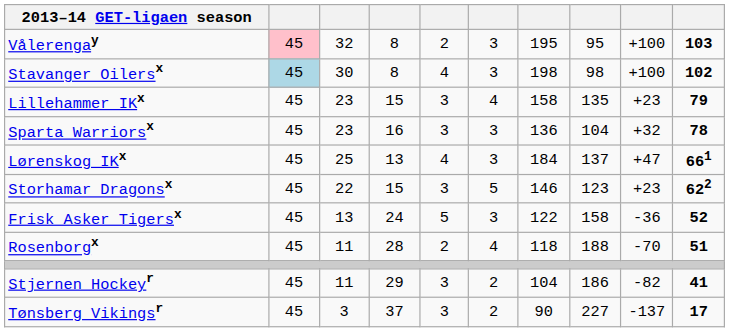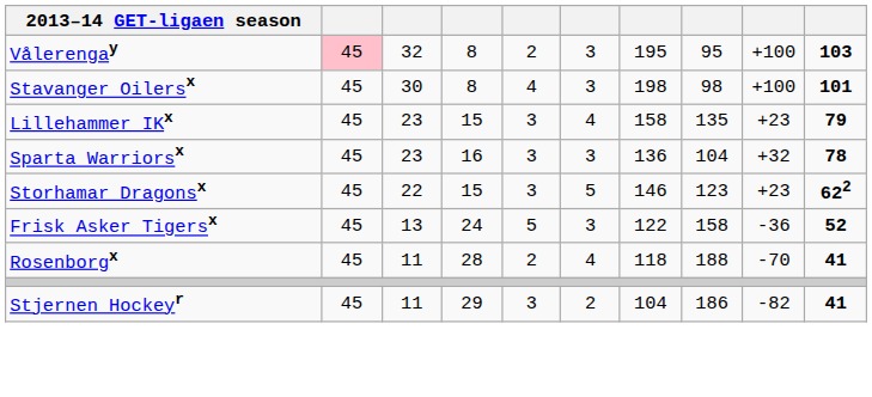Stavanger Oilersx | column 2: lightblue background -> no background
Stavanger Oilersx | column 10: 102 -> 101
- row: Lørenskog IKx | 45 | 25 | 13 | 4 | 3 | 184 | 137 | +47 | 661
Rosenborgx | column 10: 51 -> 41
- row: Tønsberg Vikingsr | 45 | 3 | 37 | 3 | 2 | 90 | 227 | -137 | 17
